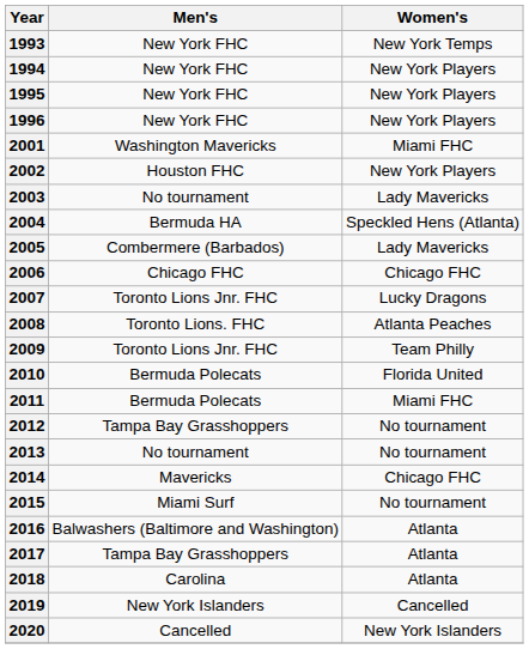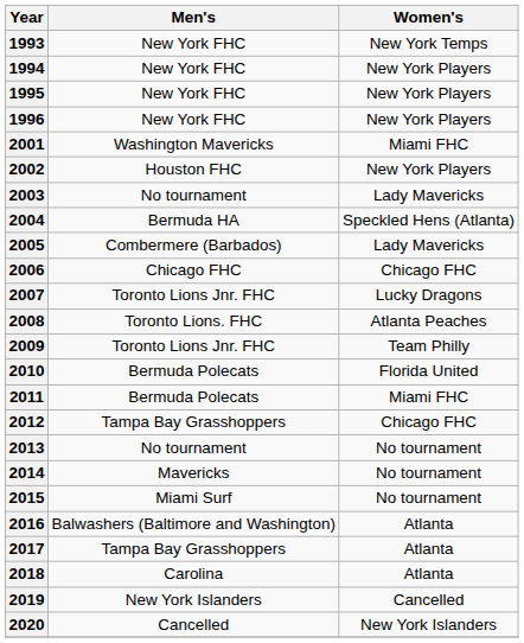2012 | Women's: No tournament -> Chicago FHC
2014 | Women's: Chicago FHC -> No tournament
